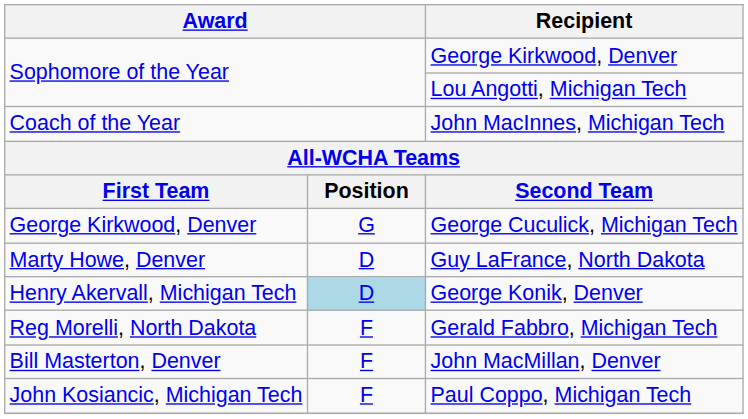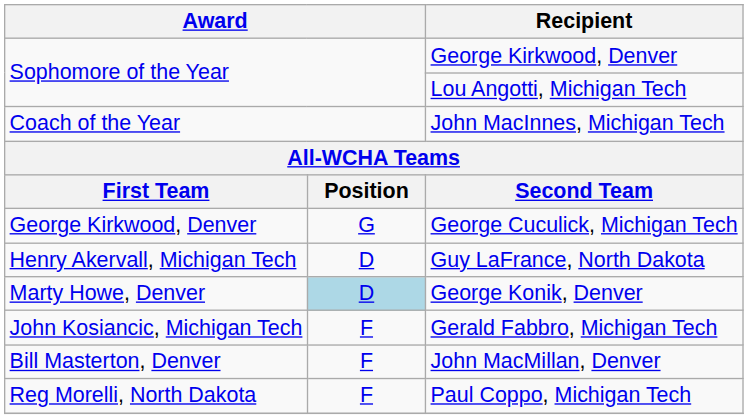Guy LaFrance, North Dakota | column 1: Marty Howe, Denver -> Henry Akervall, Michigan Tech
George Konik, Denver | column 1: Henry Akervall, Michigan Tech -> Marty Howe, Denver
Gerald Fabbro, Michigan Tech | column 1: Reg Morelli, North Dakota -> John Kosiancic, Michigan Tech
Paul Coppo, Michigan Tech | column 1: John Kosiancic, Michigan Tech -> Reg Morelli, North Dakota
